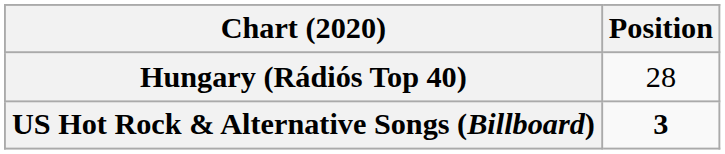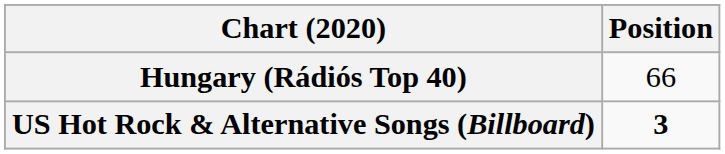Hungary (Rádiós Top 40) | Position: 28 -> 66
